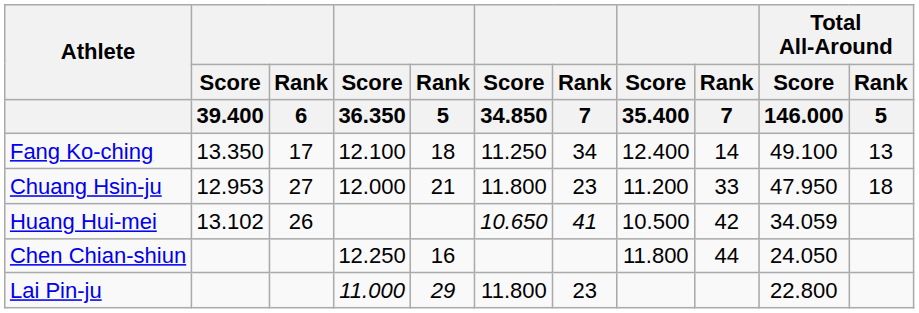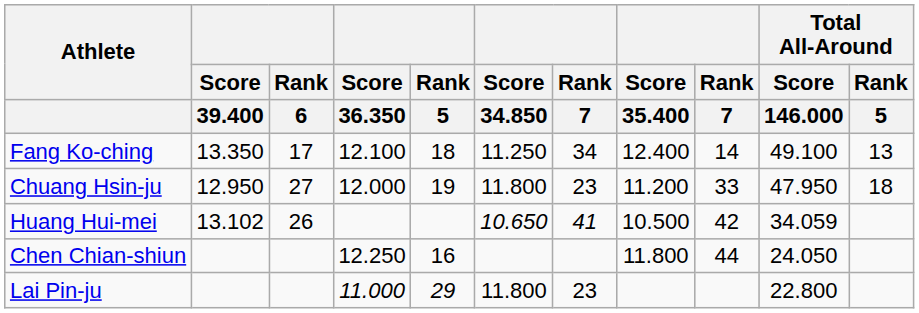Chuang Hsin-ju | Score / 39.400: 12.953 -> 12.950
Chuang Hsin-ju | Rank / 5: 21 -> 19
